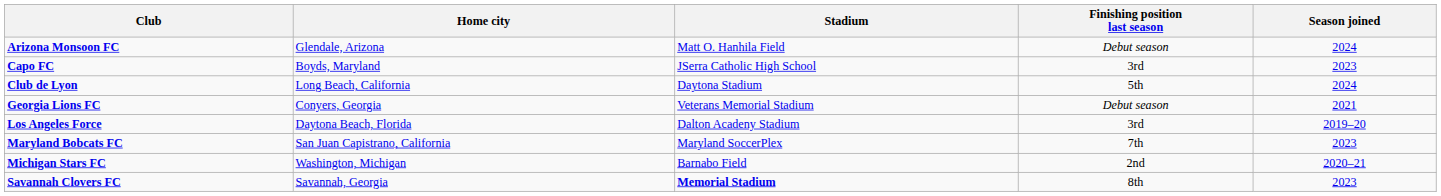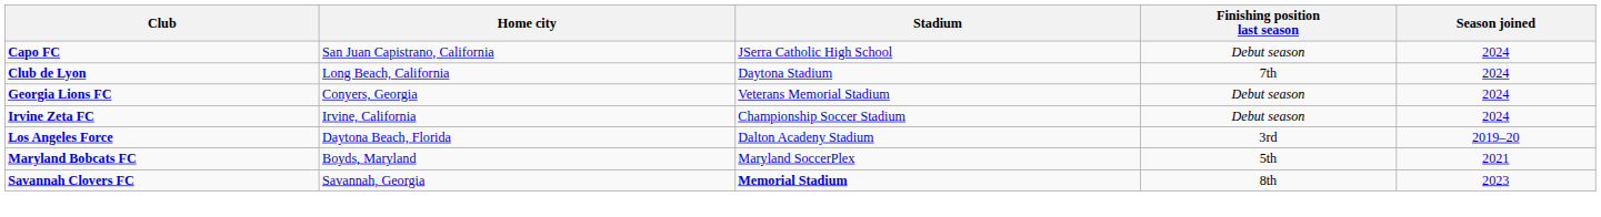- row: Arizona Monsoon FC | Glendale, Arizona | Matt O. Hanhila Field | Debut season | 2024
Capo FC | Home city: Boyds, Maryland -> San Juan Capistrano, California
Capo FC | Finishing position last season: 3rd -> Debut season
Capo FC | Season joined: 2023 -> 2024
Club de Lyon | Finishing position last season: 5th -> 7th
Georgia Lions FC | Season joined: 2021 -> 2024
+ row: Irvine Zeta FC | Irvine, California | Championship Soccer Stadium | Debut season | 2024
Maryland Bobcats FC | Home city: San Juan Capistrano, California -> Boyds, Maryland
Maryland Bobcats FC | Finishing position last season: 7th -> 5th
Maryland Bobcats FC | Season joined: 2023 -> 2021
- row: Michigan Stars FC | Washington, Michigan | Barnabo Field | 2nd | 2020–21
